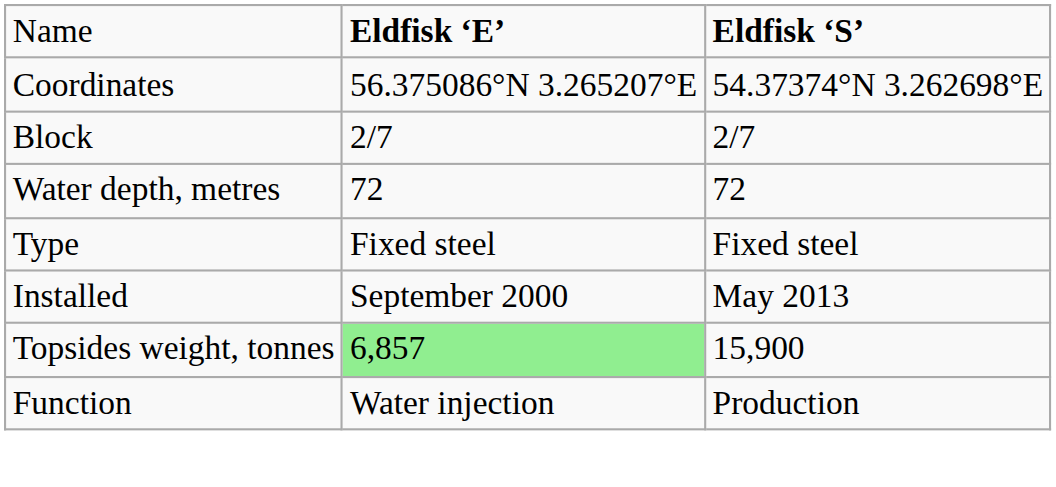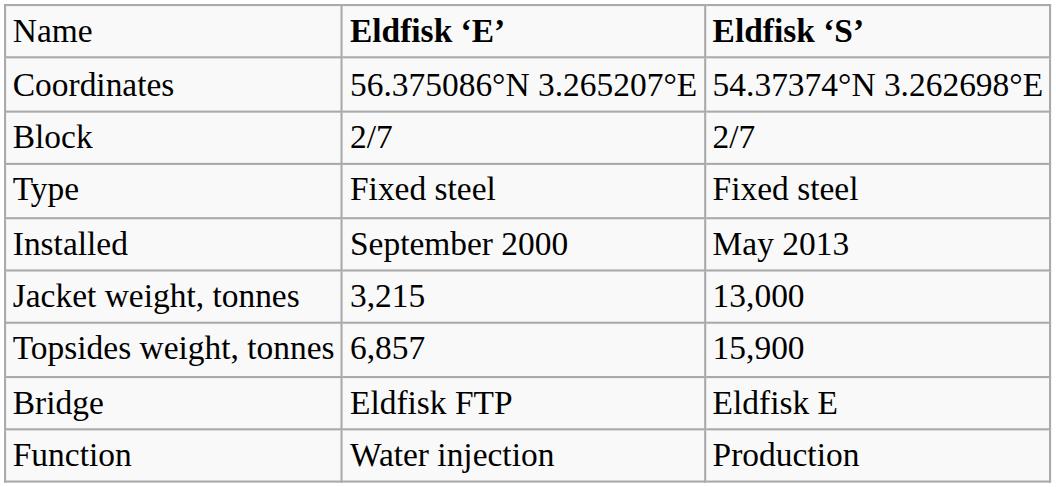- row: Water depth, metres | 72 | 72
+ row: Jacket weight, tonnes | 3,215 | 13,000
Topsides weight, tonnes | column 2: lightgreen background -> no background
+ row: Bridge | Eldfisk FTP | Eldfisk E
